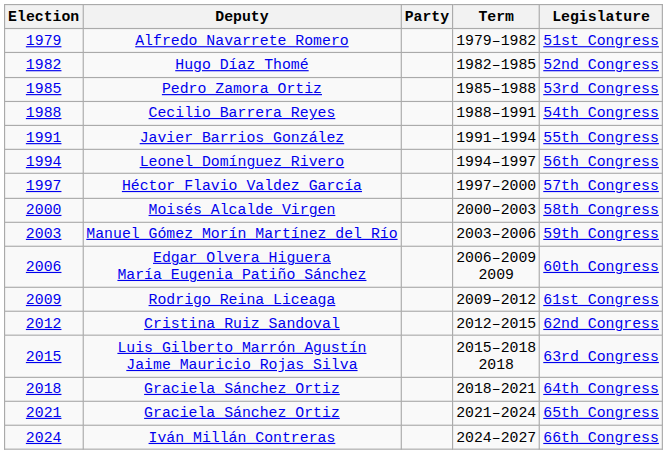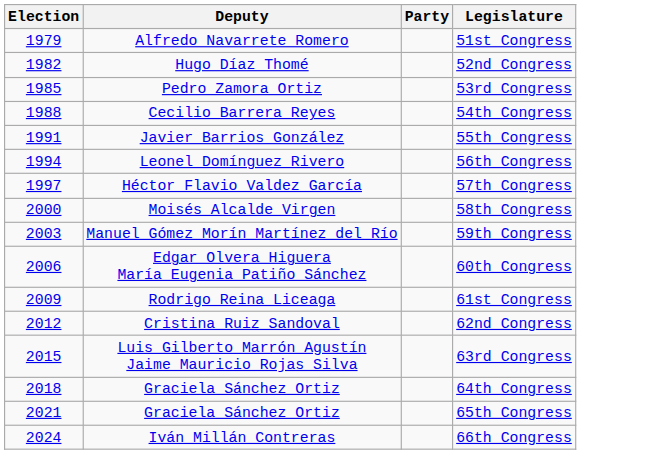- column: Term | 1979–1982 | 1982–1985 | 1985–1988 | 1988–1991 | 1991–1994 | 1994–1997 | 1997–2000 | 2000–2003 | 2003–2006 | 2006–2009 2009 | 2009–2012 | 2012–2015 | 2015–2018 2018 | 2018–2021 | 2021–2024 | 2024–2027
